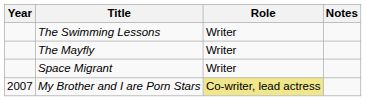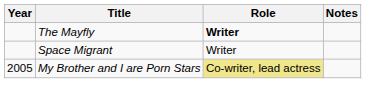- row: The Swimming Lessons | Writer
The Mayfly | Role: normal -> bold
My Brother and I are Porn Stars | Year: 2007 -> 2005
